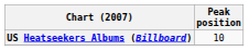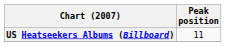US Heatseekers Albums (Billboard) | Peak position: 10 -> 11
